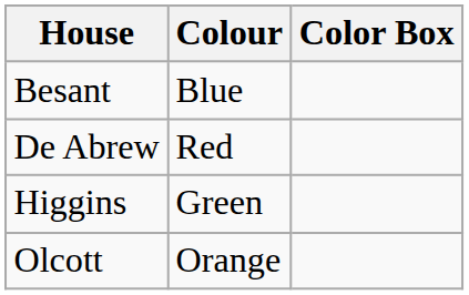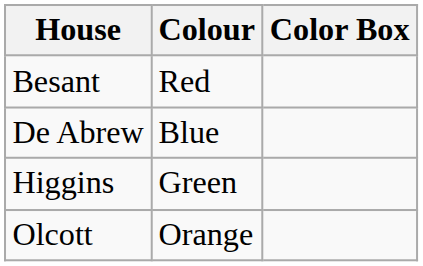Besant | Colour: Blue -> Red
De Abrew | Colour: Red -> Blue
